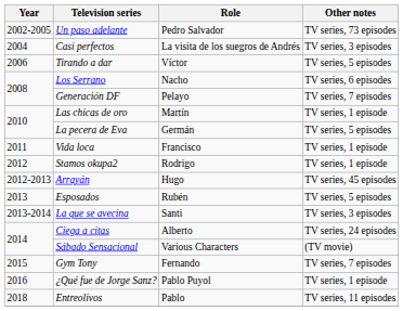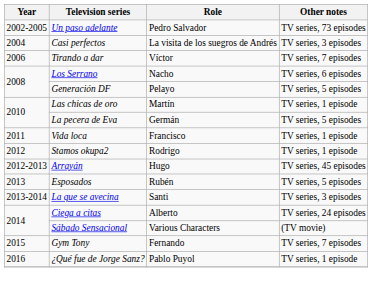Tirando a dar | Other notes: TV series, 5 episodes -> TV series, 7 episodes
Generación DF | Other notes: TV series, 7 episodes -> TV series, 5 episodes
- row: 2018 | Entreolivos | Pablo | TV series, 11 episodes
